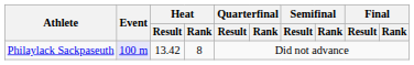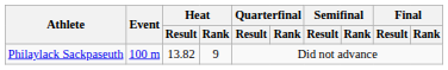Philaylack Sackpaseuth | Event: lavender background -> no background
Philaylack Sackpaseuth | Heat / Result: 13.42 -> 13.82
Philaylack Sackpaseuth | Heat / Rank: 8 -> 9
